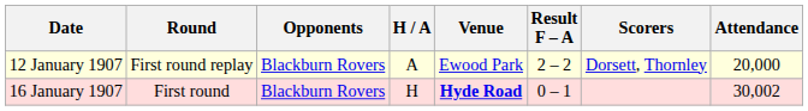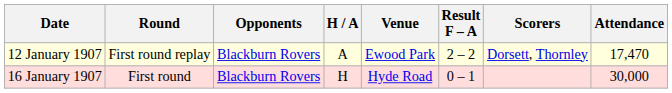12 January 1907 | Attendance: 20,000 -> 17,470
16 January 1907 | Venue: bold -> normal
16 January 1907 | Attendance: 30,002 -> 30,000
